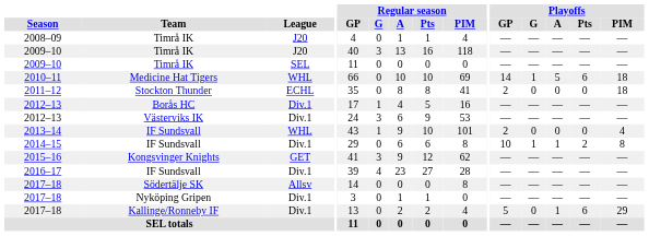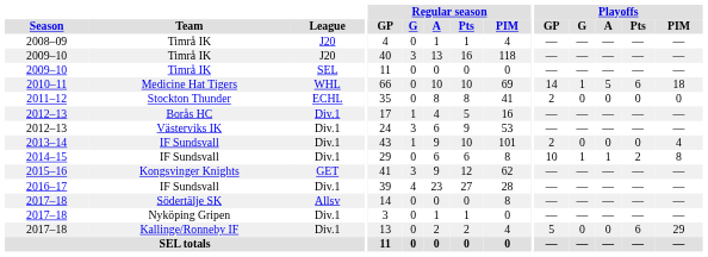2011–12 | Playoffs / PIM: 18 -> 0
2013–14 | League: WHL -> Div.1
2017–18 / Kallinge/Ronneby IF | Playoffs / A: 1 -> 0
